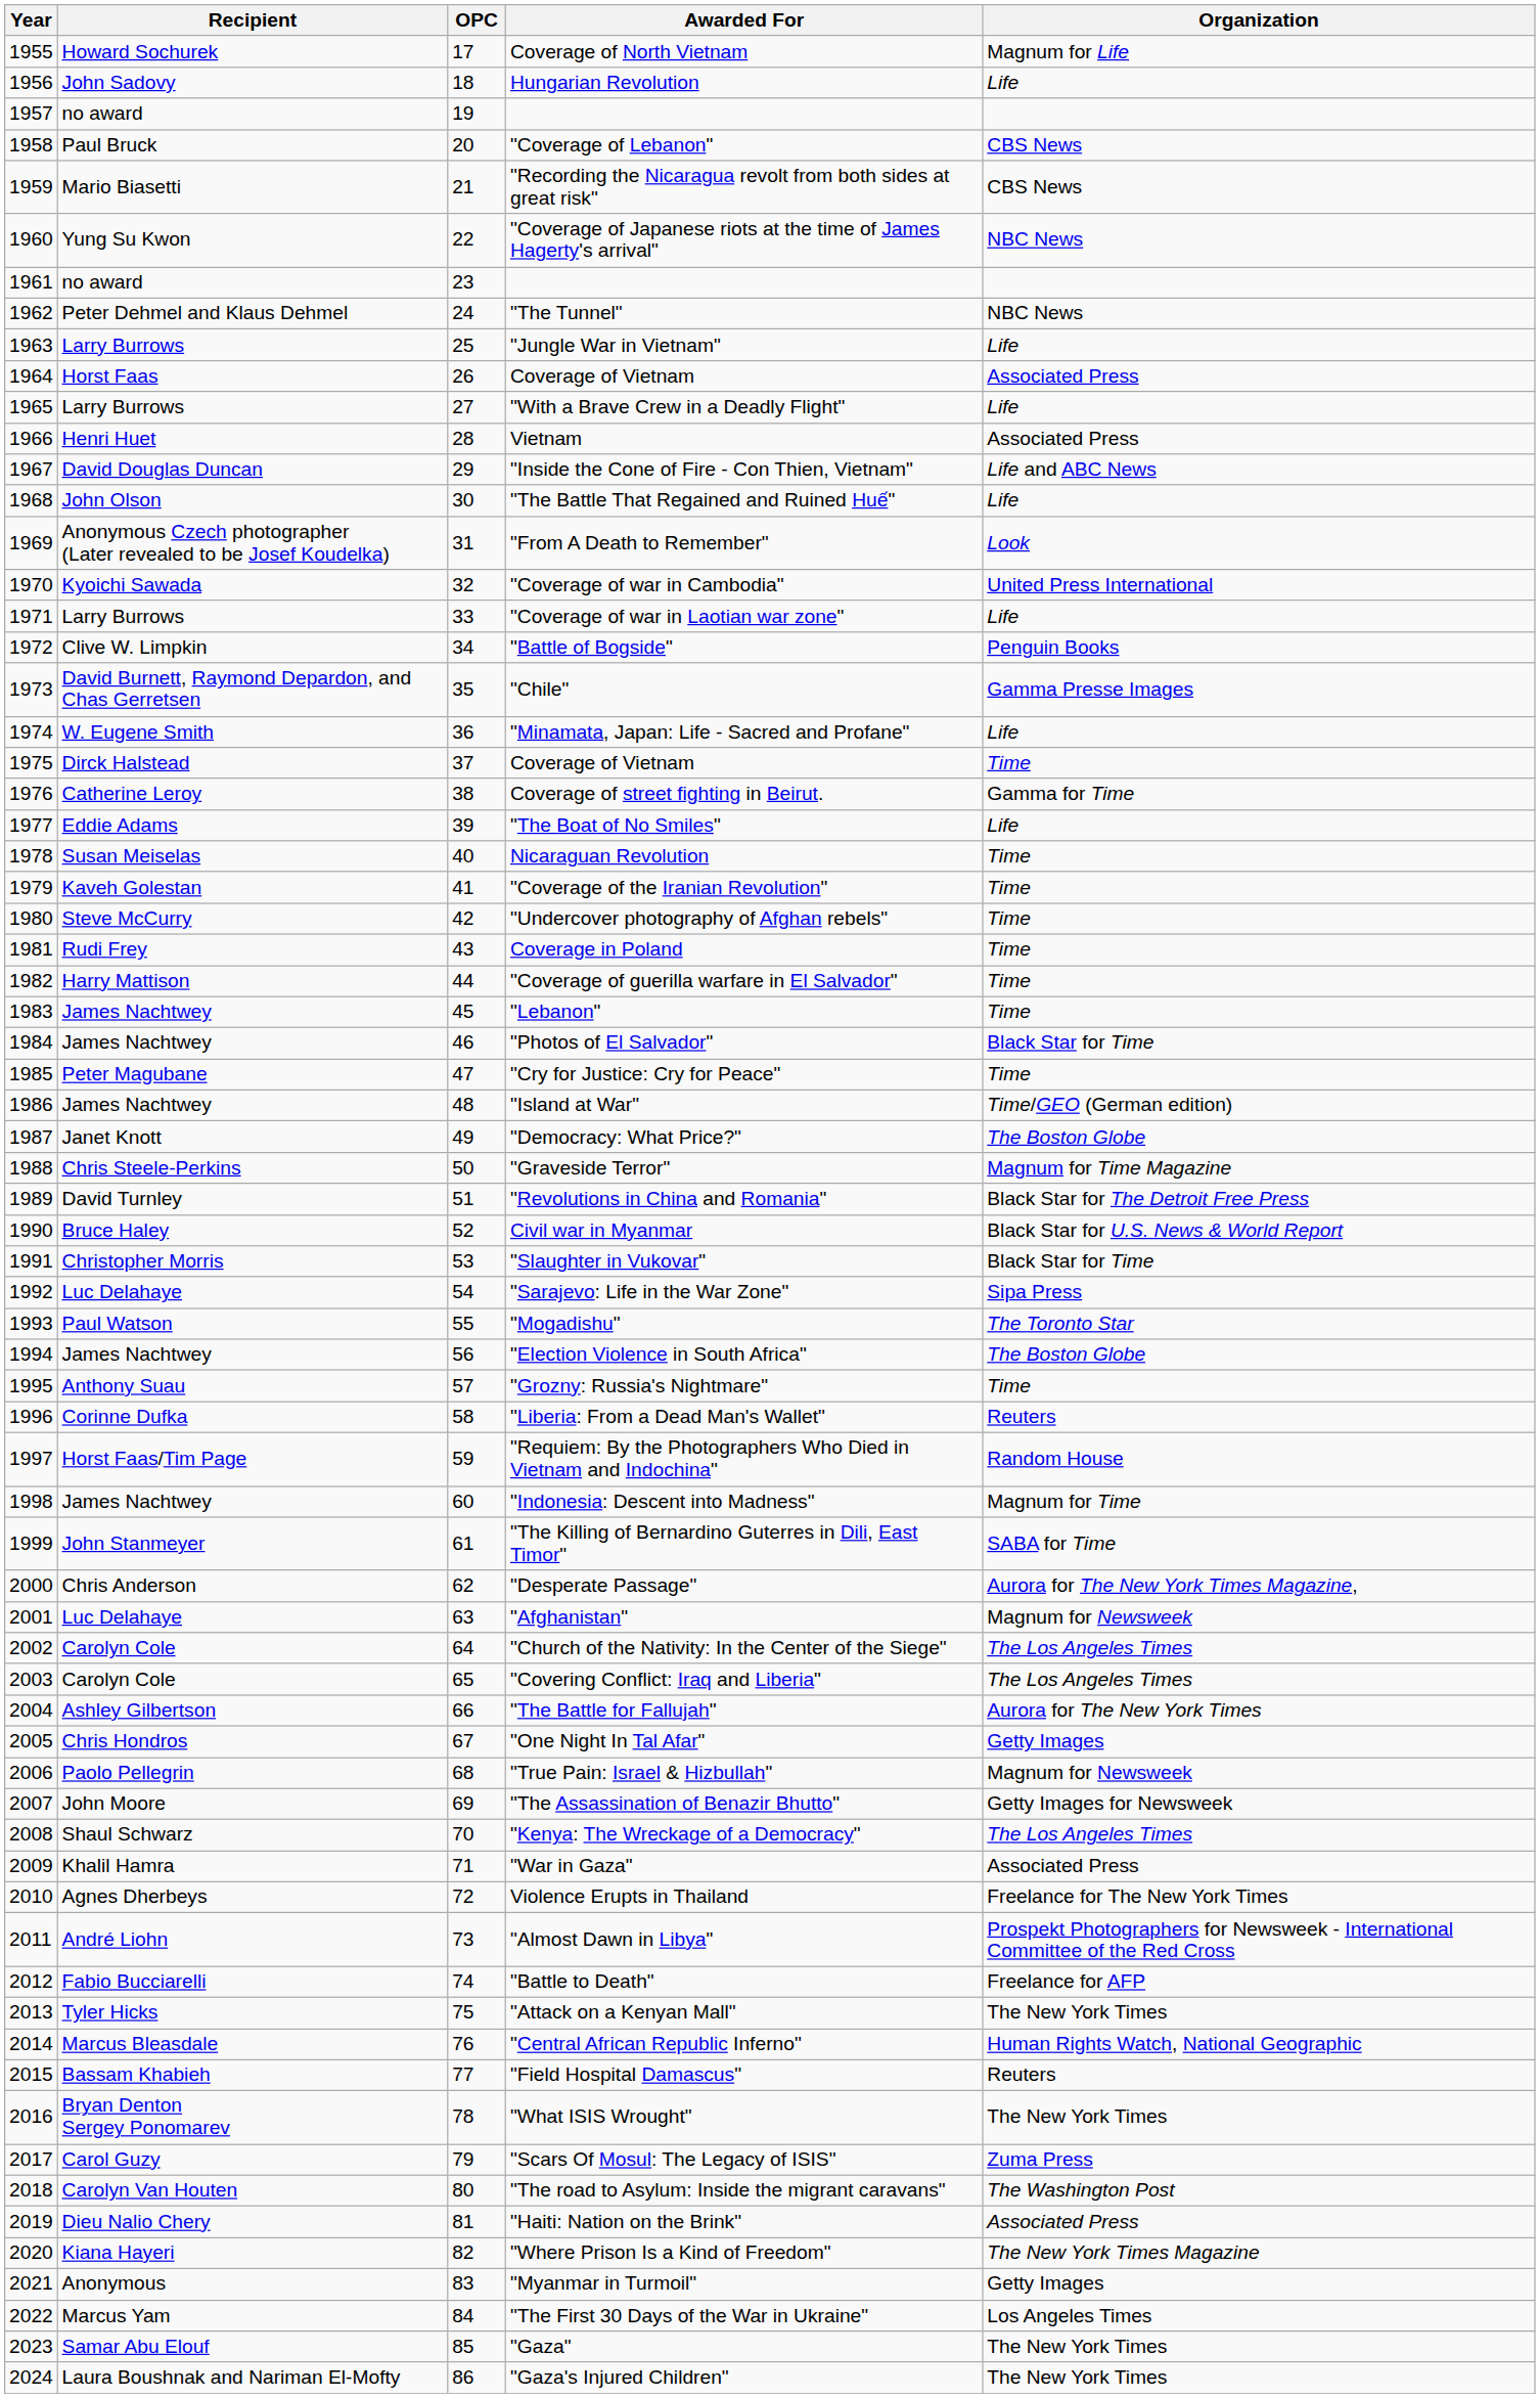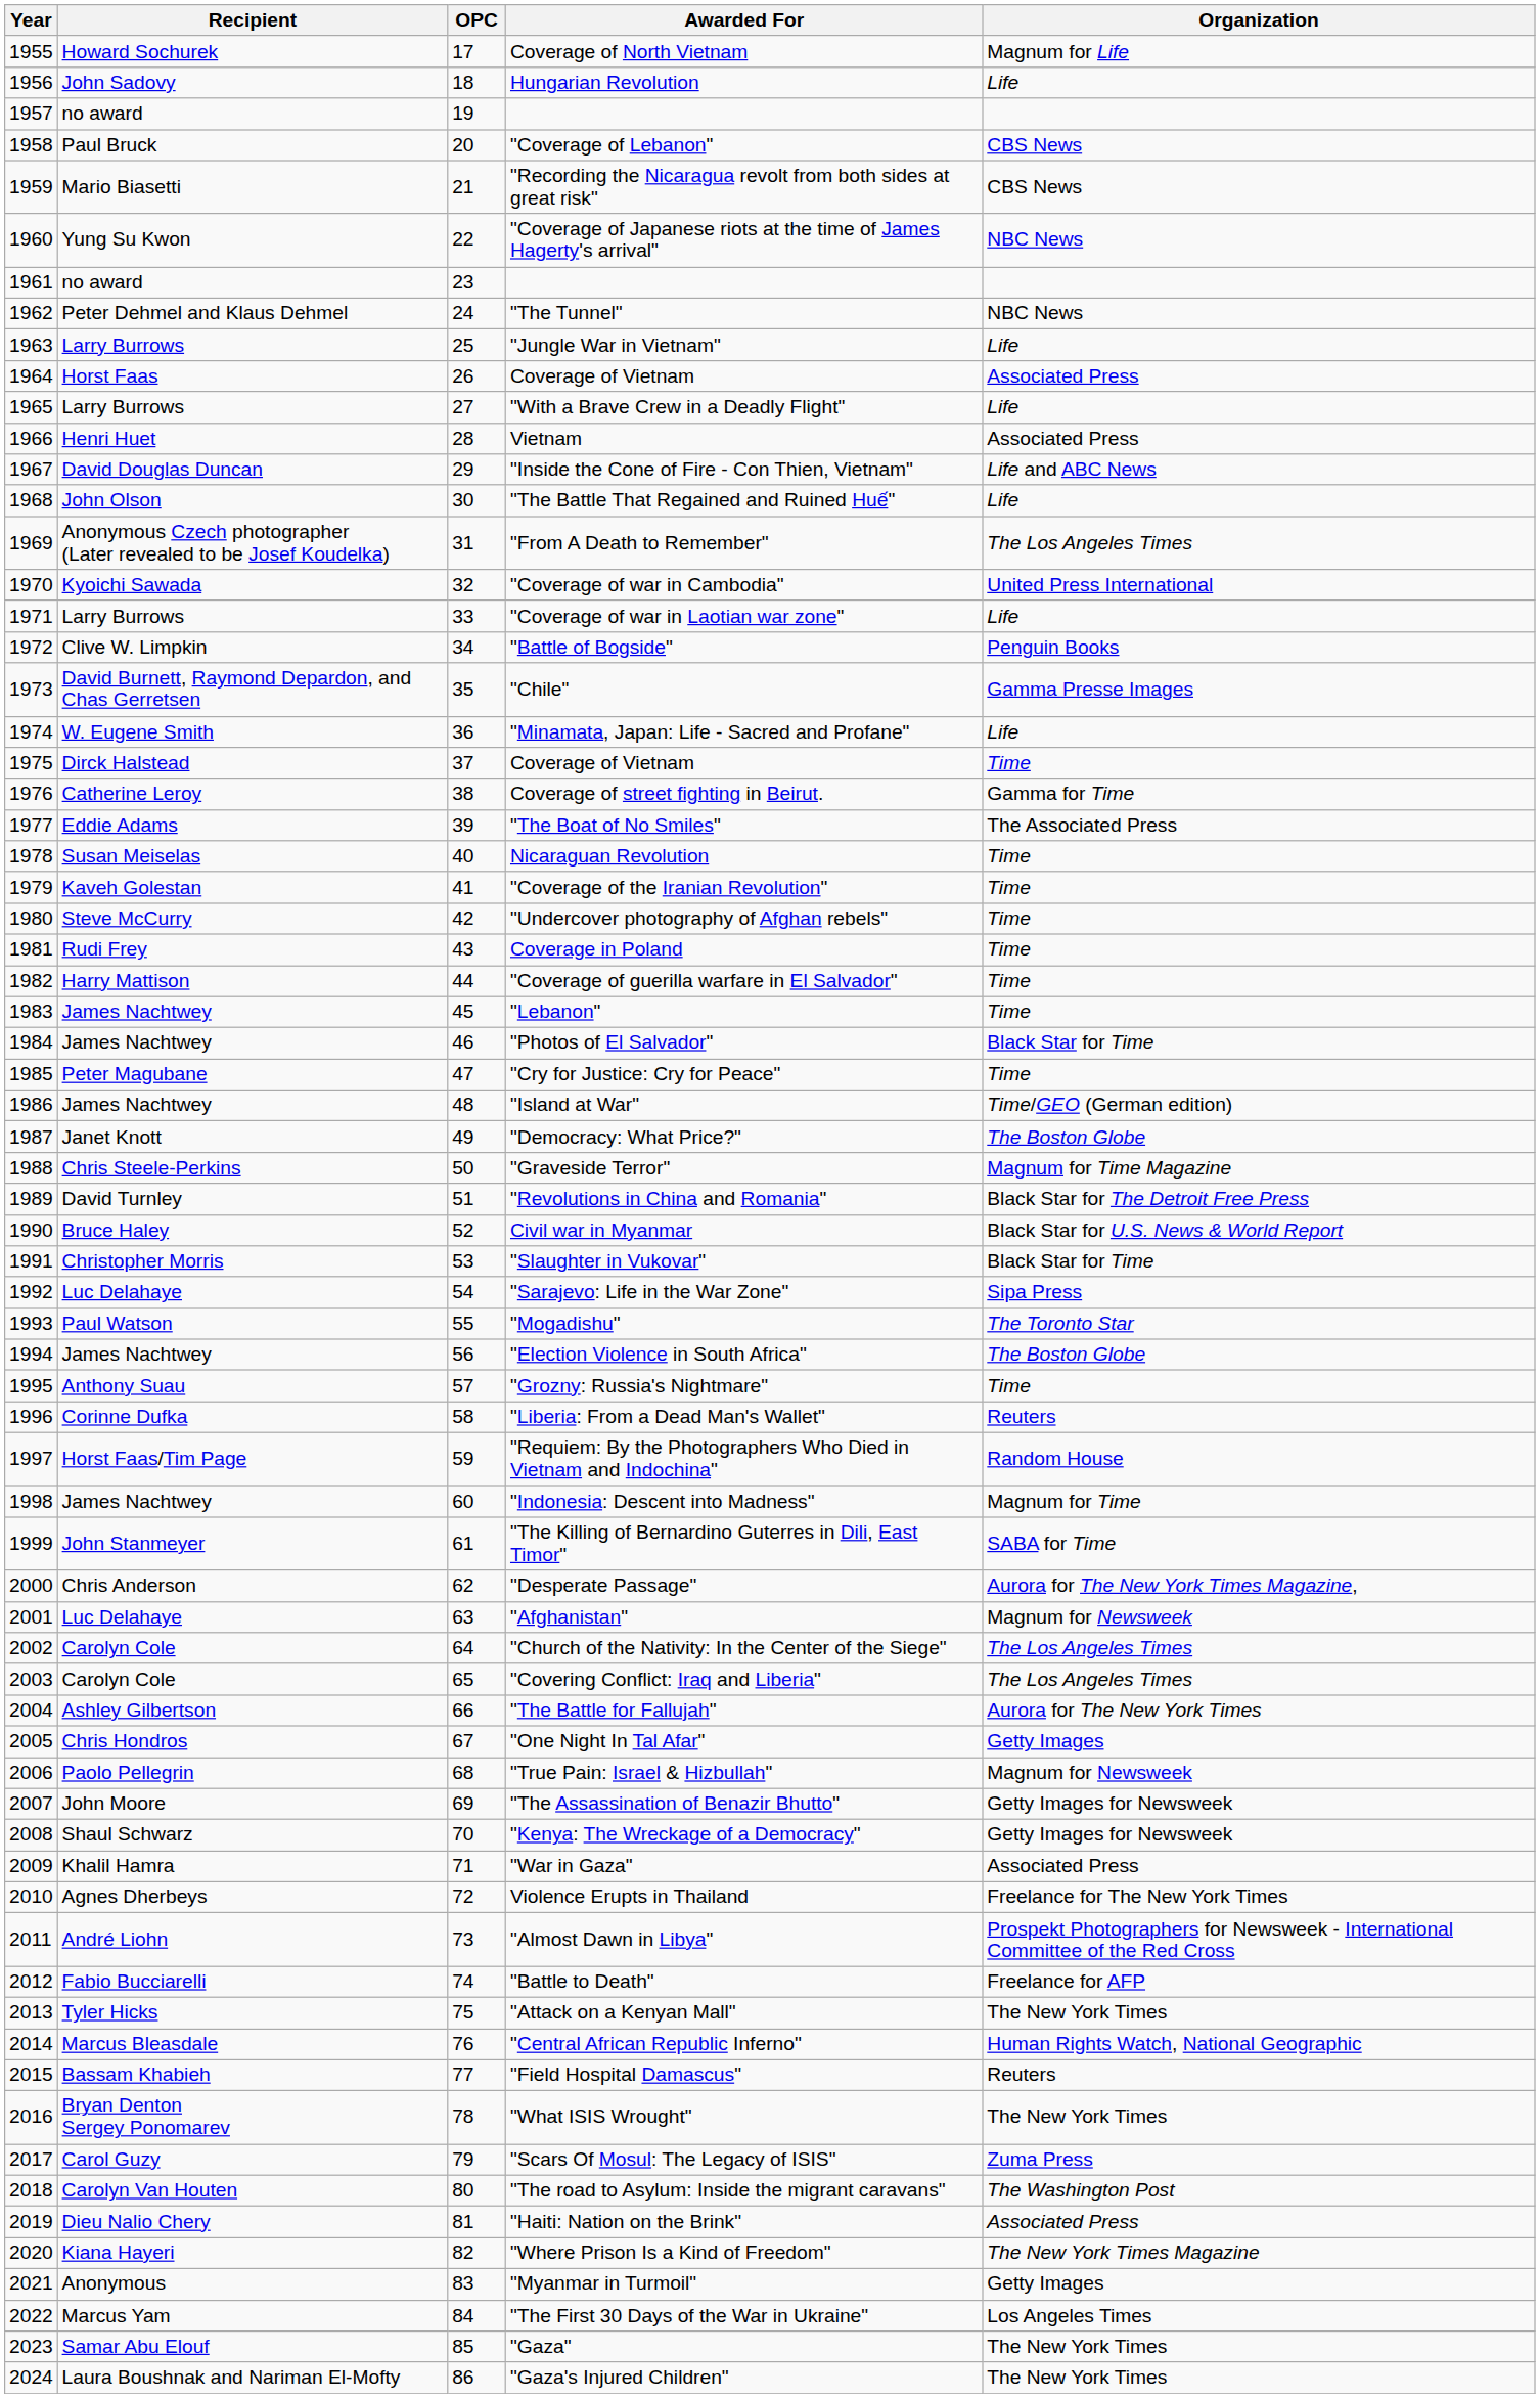"From A Death to Remember" | Organization: Look -> The Los Angeles Times
"The Boat of No Smiles" | Organization: Life -> The Associated Press
"Kenya: The Wreckage of a Democracy" | Organization: The Los Angeles Times -> Getty Images for Newsweek
